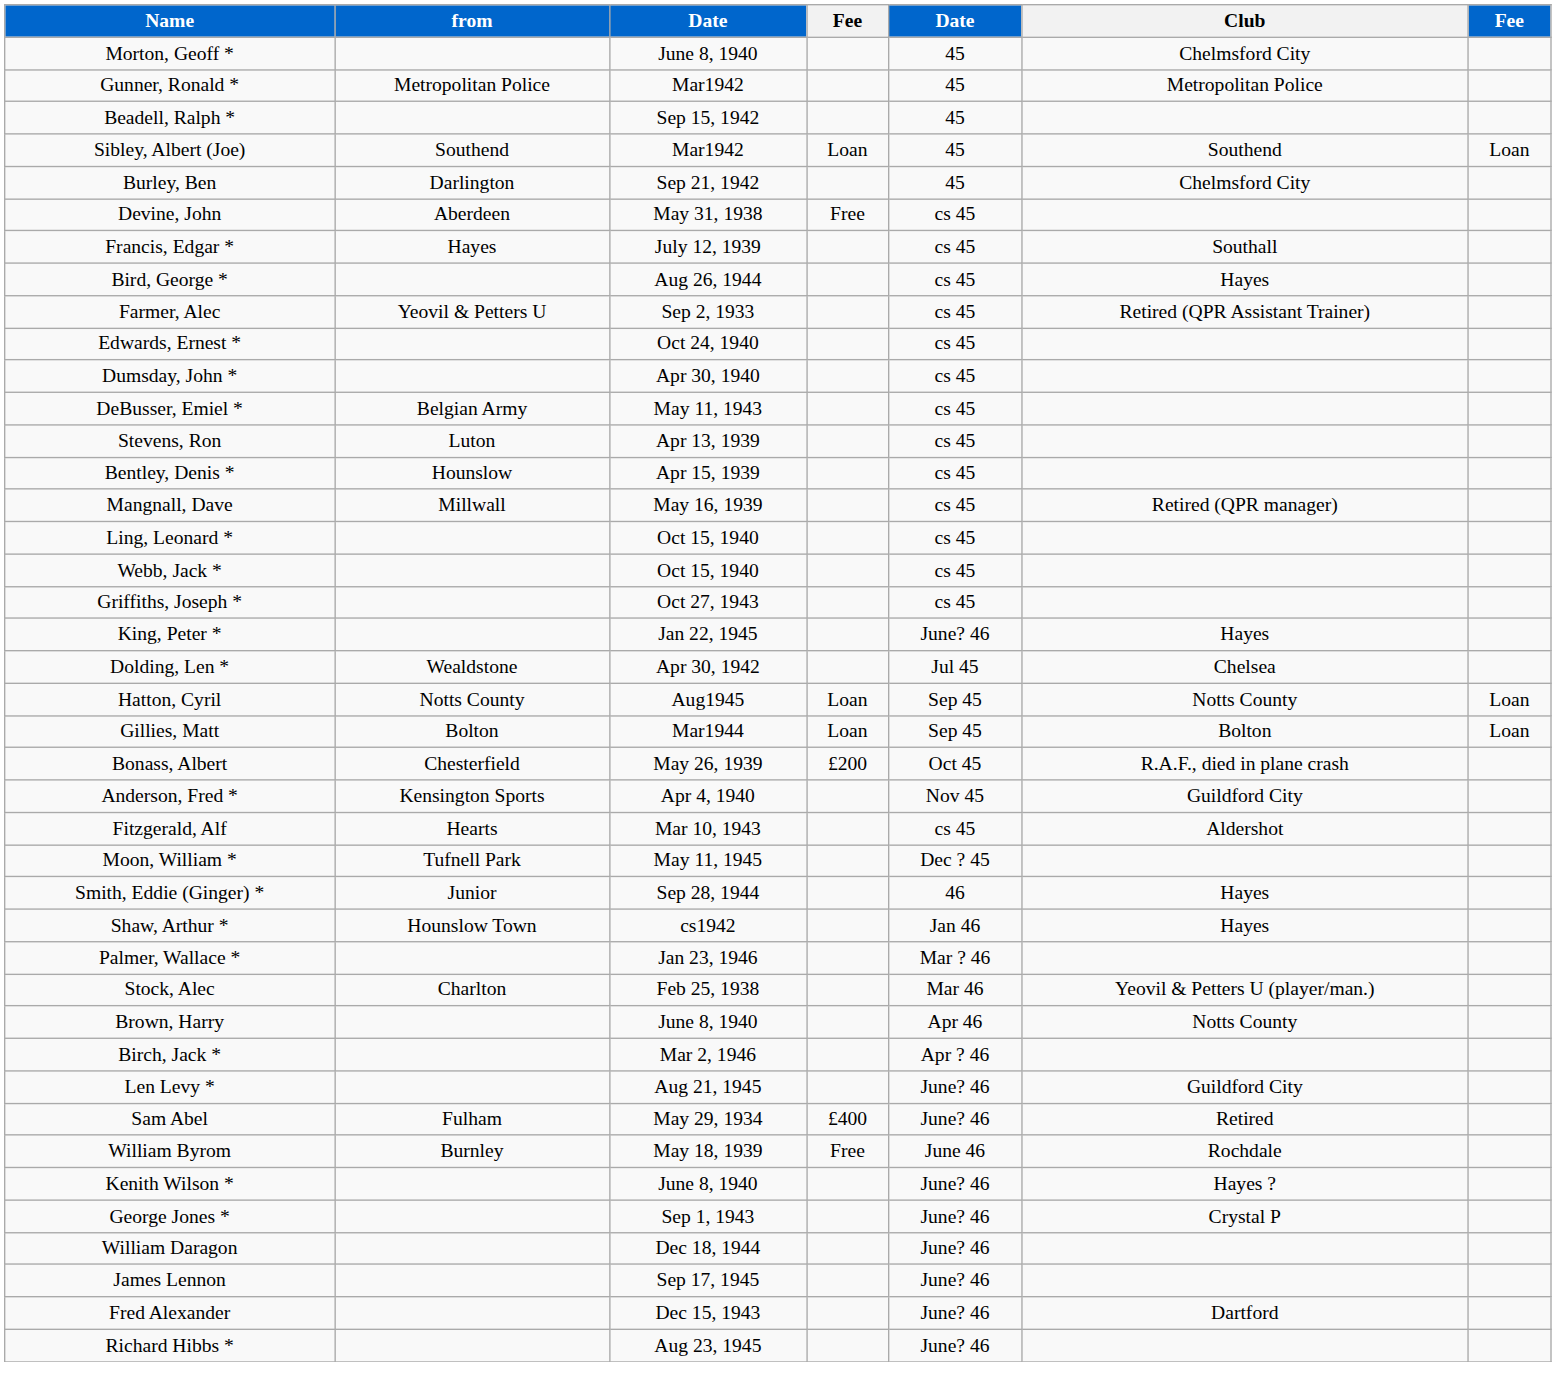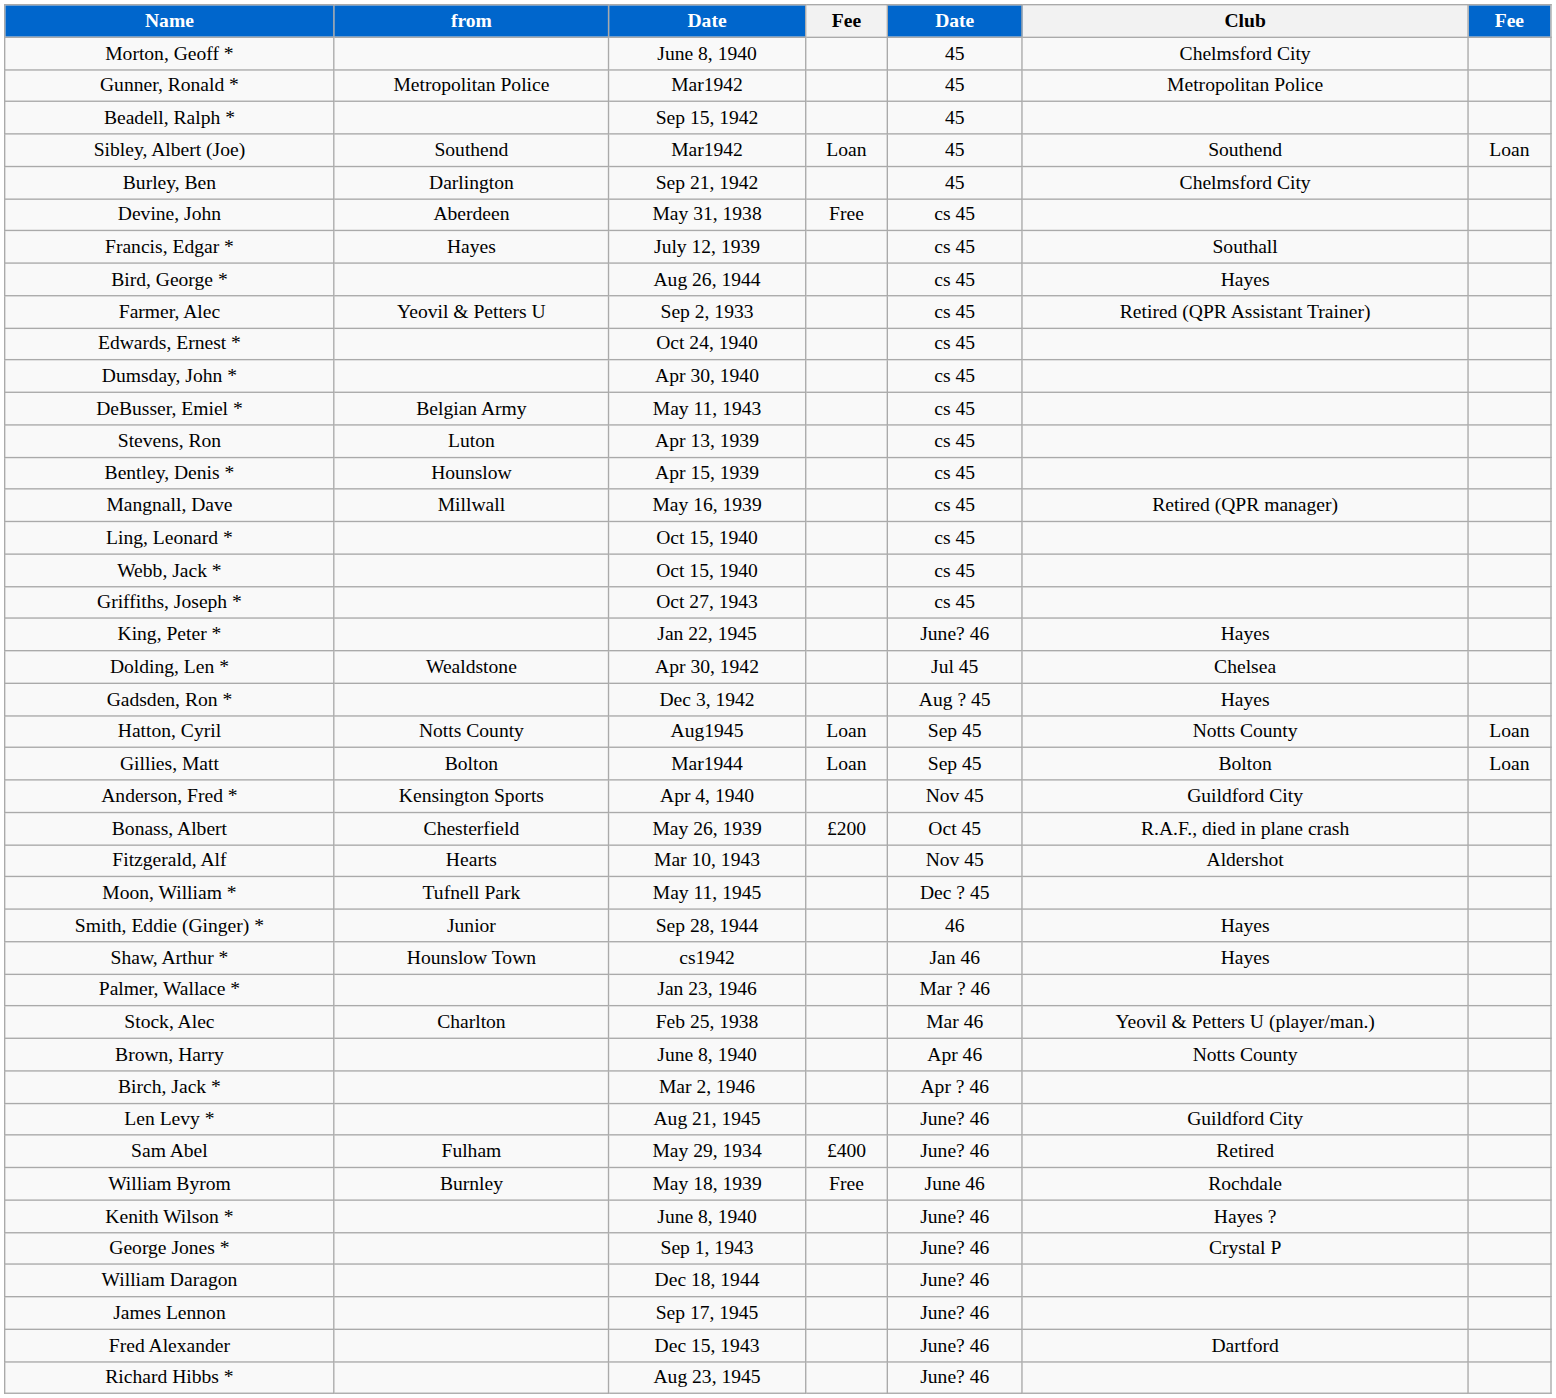+ row: Gadsden, Ron * | Dec 3, 1942 | Aug ? 45 | Hayes
rows swapped: Bonass, Albert <-> Anderson, Fred *
Fitzgerald, Alf | column 5: cs 45 -> Nov 45
